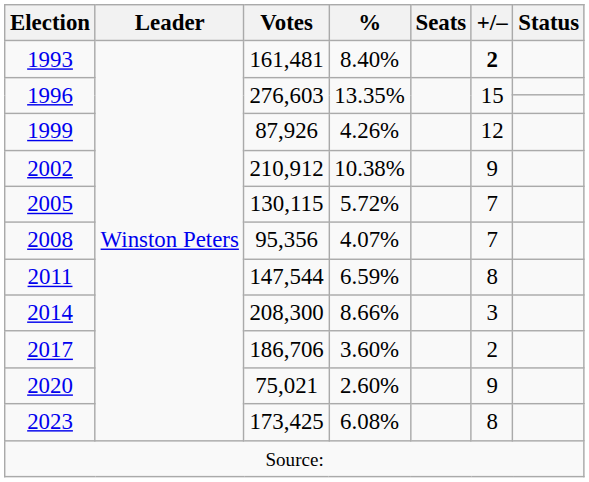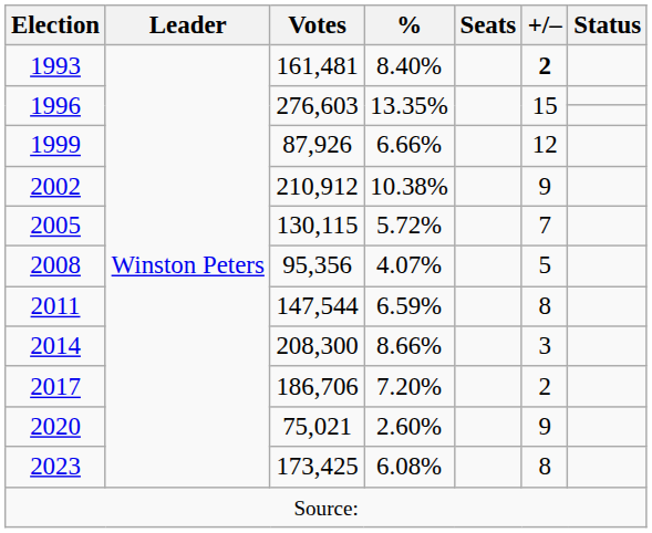1999 | %: 4.26% -> 6.66%
2008 | +/–: 7 -> 5
2017 | %: 3.60% -> 7.20%
